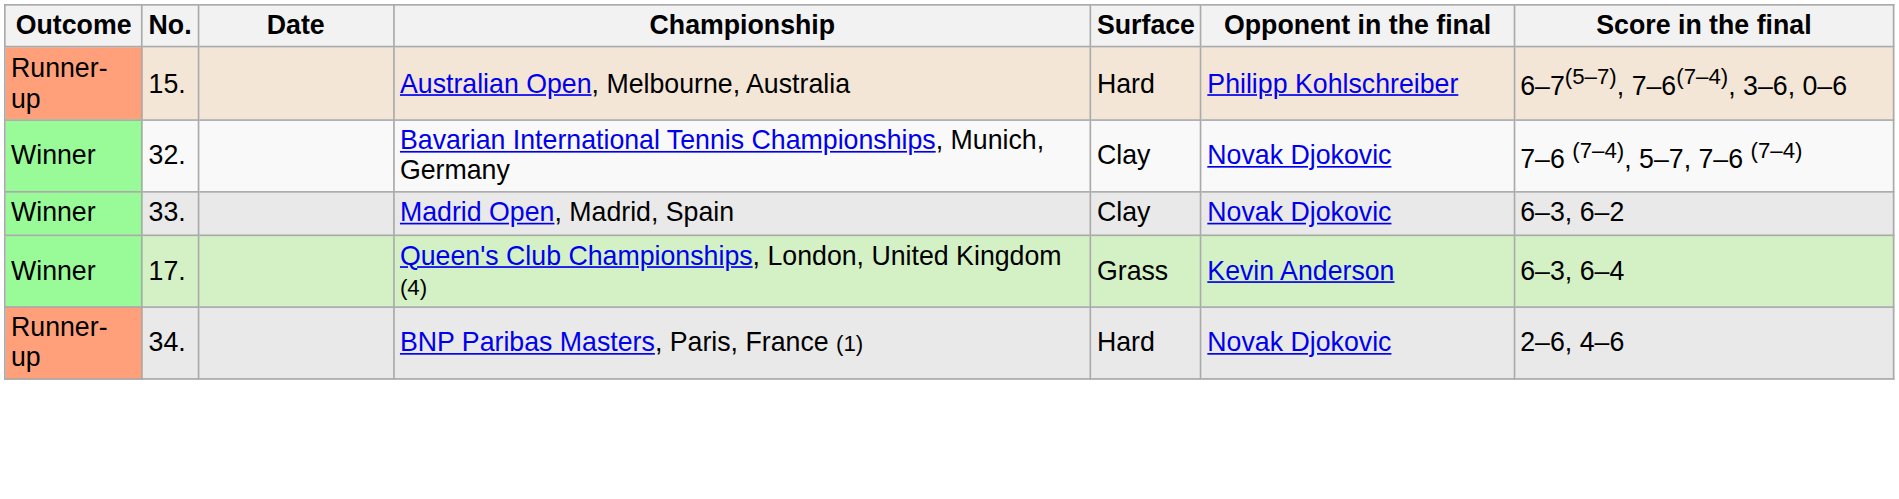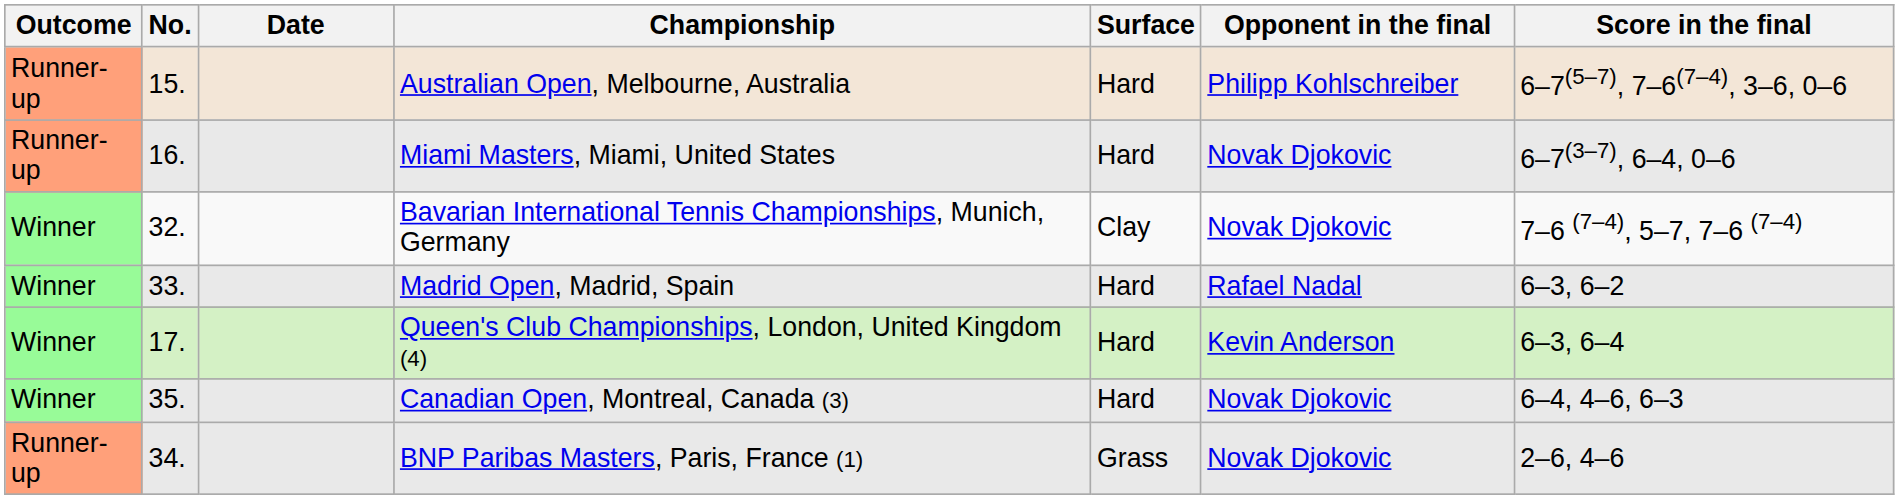+ row: Runner-up | 16. | Miami Masters, Miami, United States | Hard | Novak Djokovic | 6–7(3–7), 6–4, 0–6
Madrid Open, Madrid, Spain | Surface: Clay -> Hard
Madrid Open, Madrid, Spain | Opponent in the final: Novak Djokovic -> Rafael Nadal
Queen's Club Championships, London, United Kingdom (4) | Surface: Grass -> Hard
+ row: Winner | 35. | Canadian Open, Montreal, Canada (3) | Hard | Novak Djokovic | 6–4, 4–6, 6–3
BNP Paribas Masters, Paris, France (1) | Surface: Hard -> Grass
